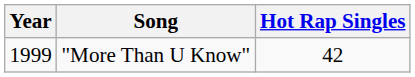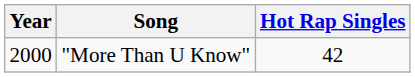"More Than U Know" | Year: 1999 -> 2000
